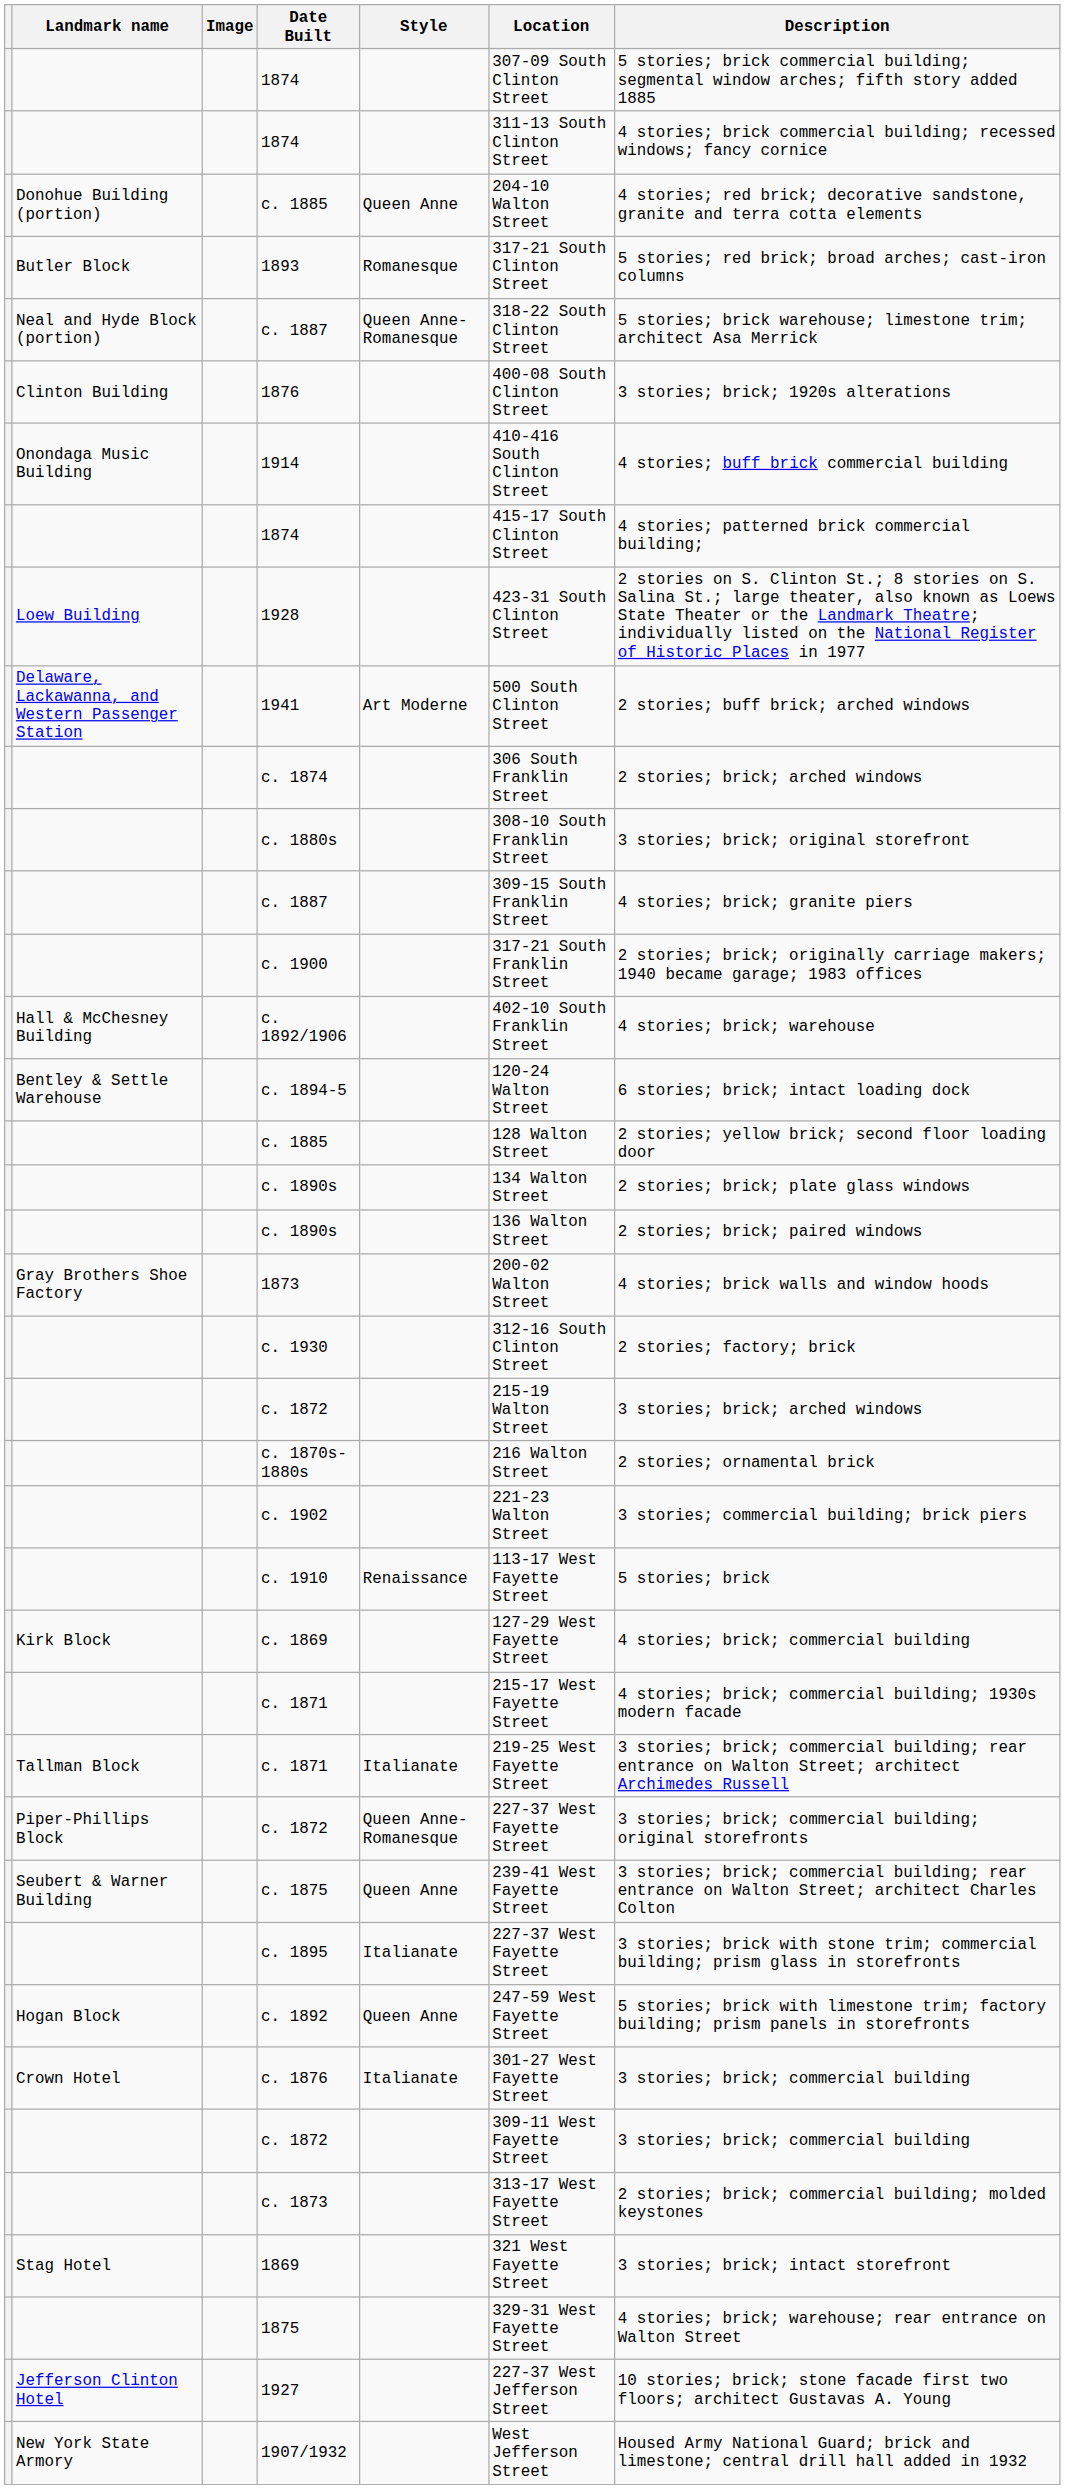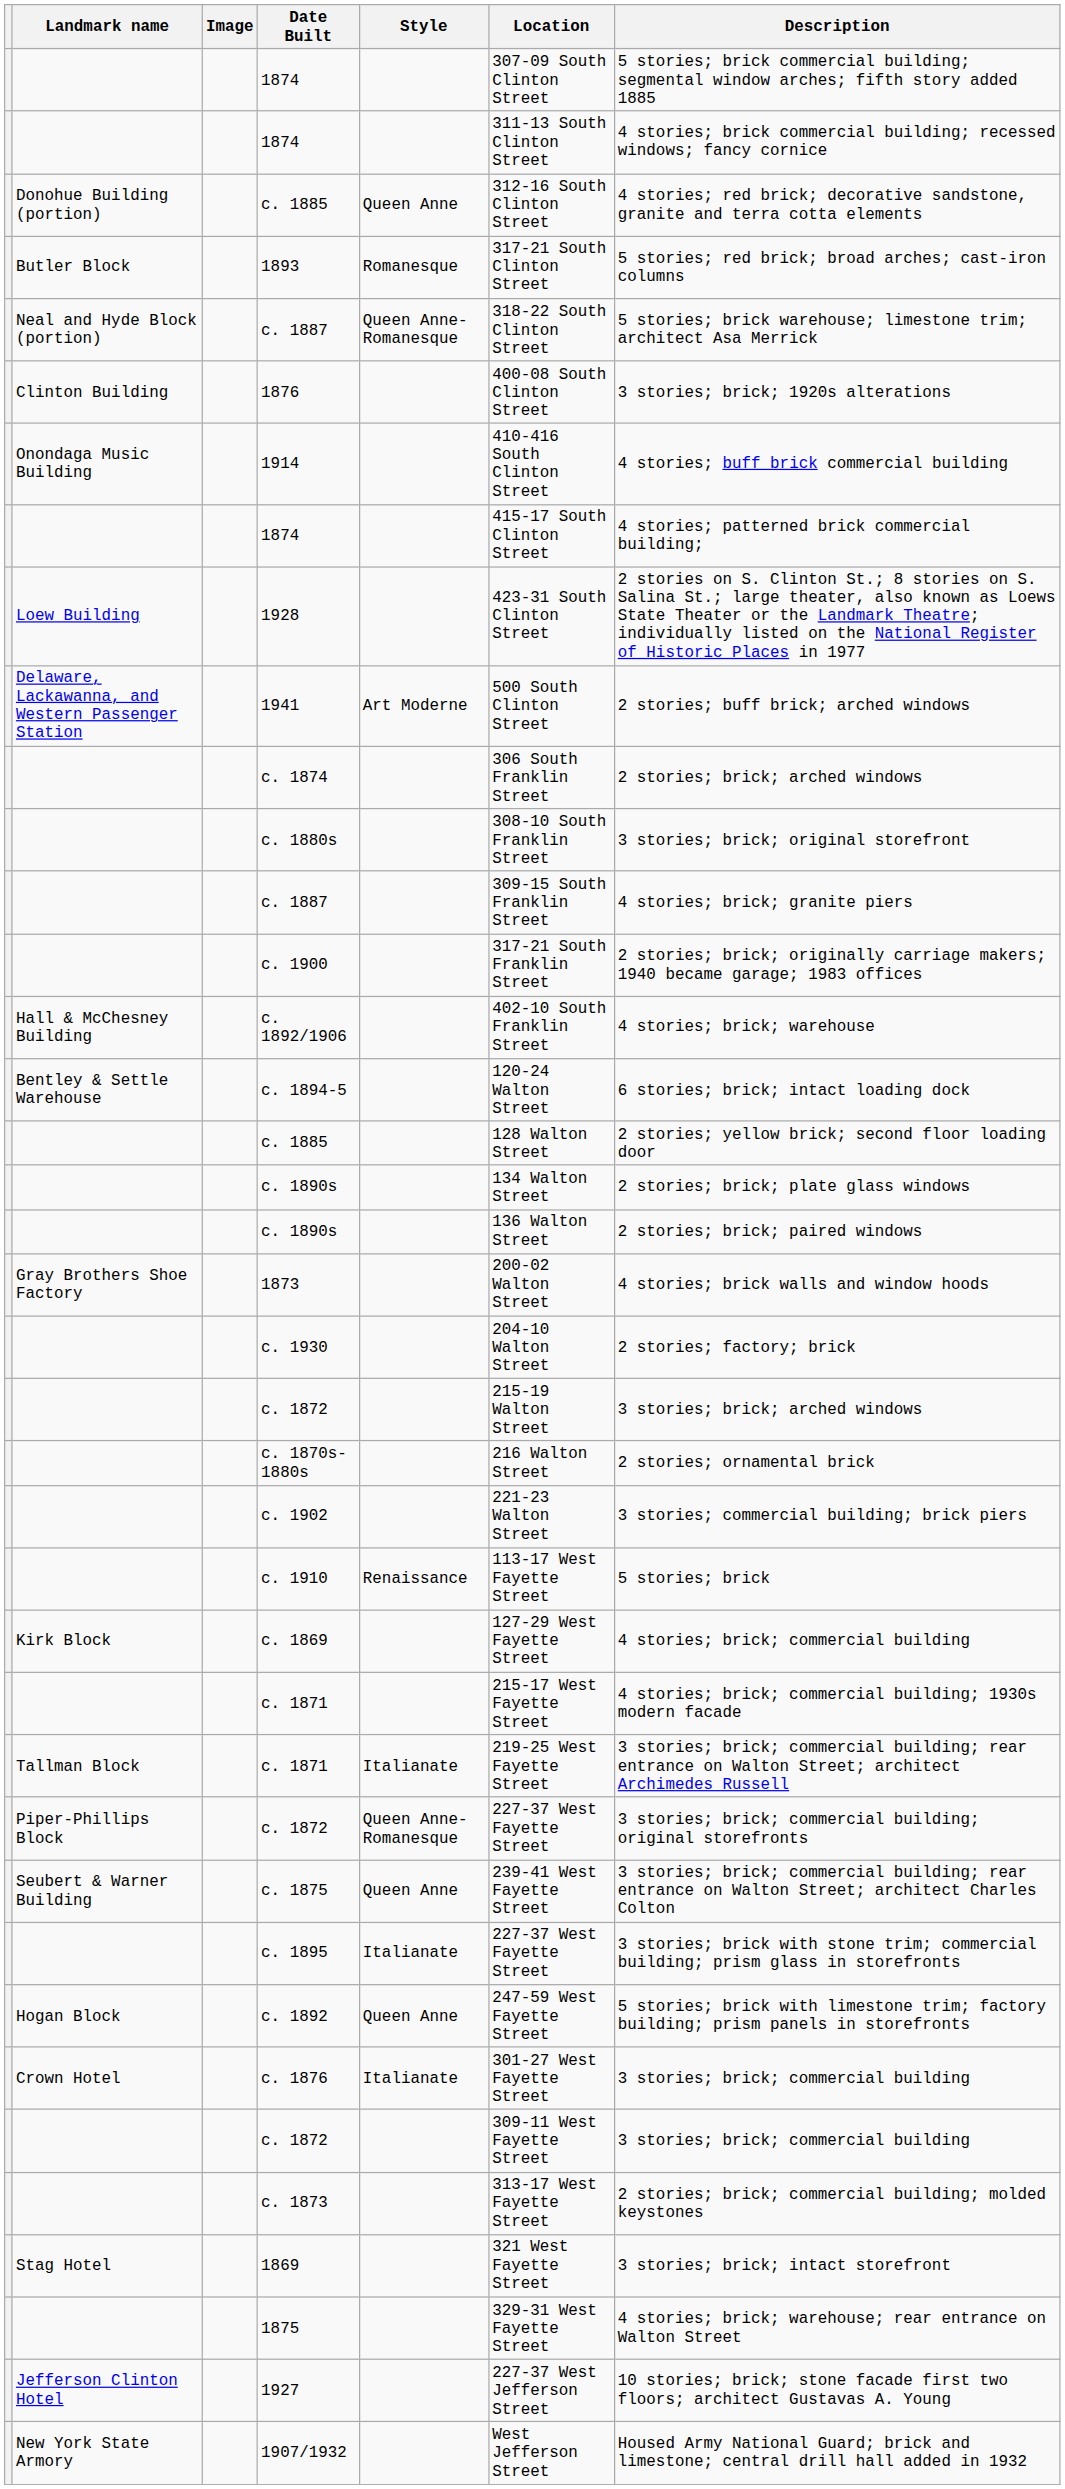Donohue Building (portion) / c. 1885 | Location: 204-10 Walton Street -> 312-16 South Clinton Street
c. 1930 | Location: 312-16 South Clinton Street -> 204-10 Walton Street
